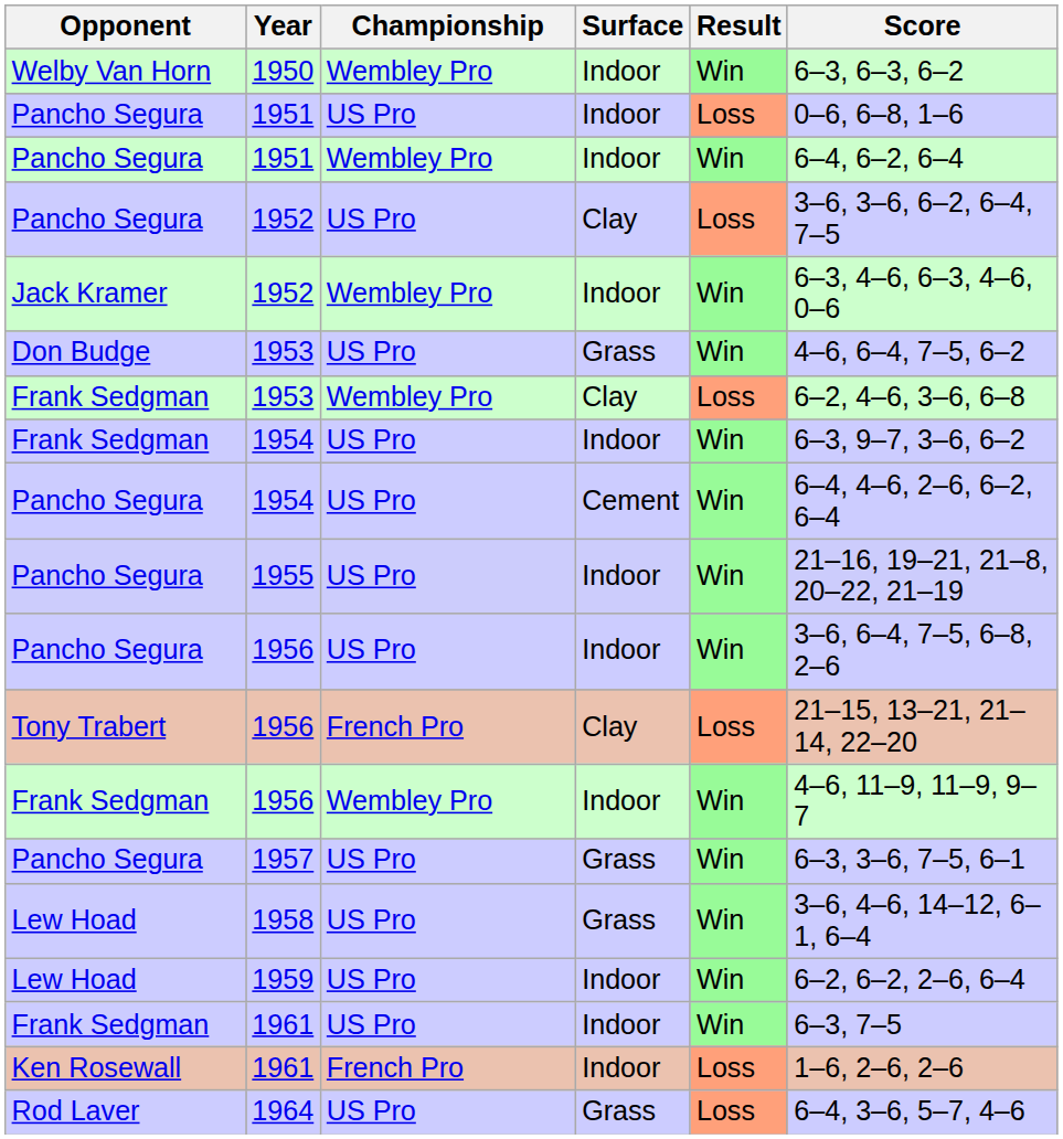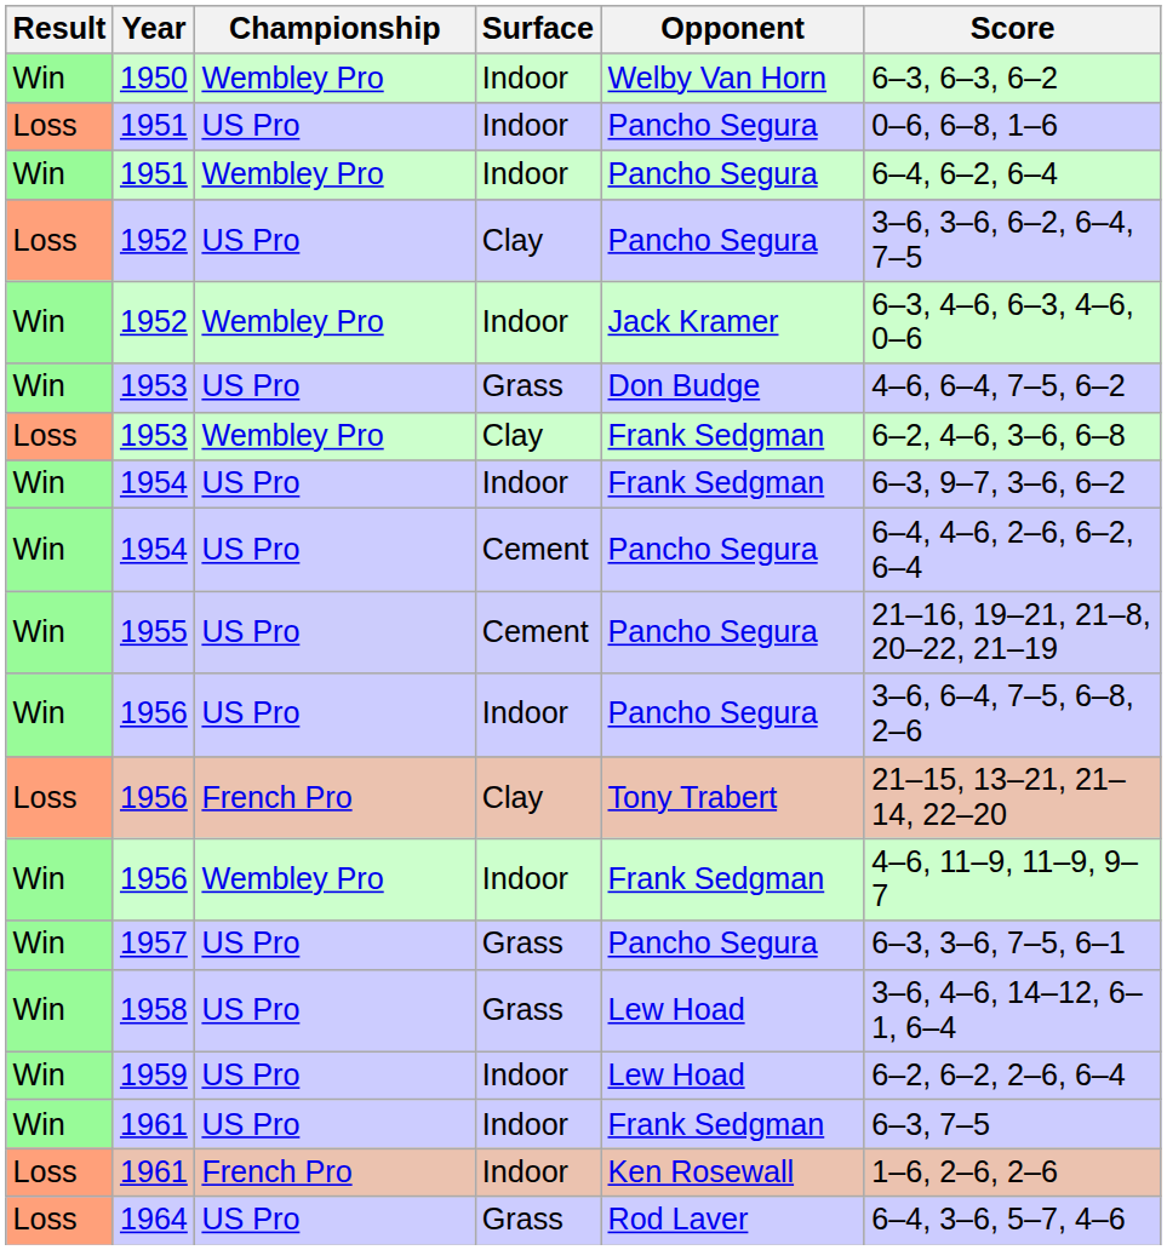columns swapped: Result <-> Opponent
1955 | Surface: Indoor -> Cement
